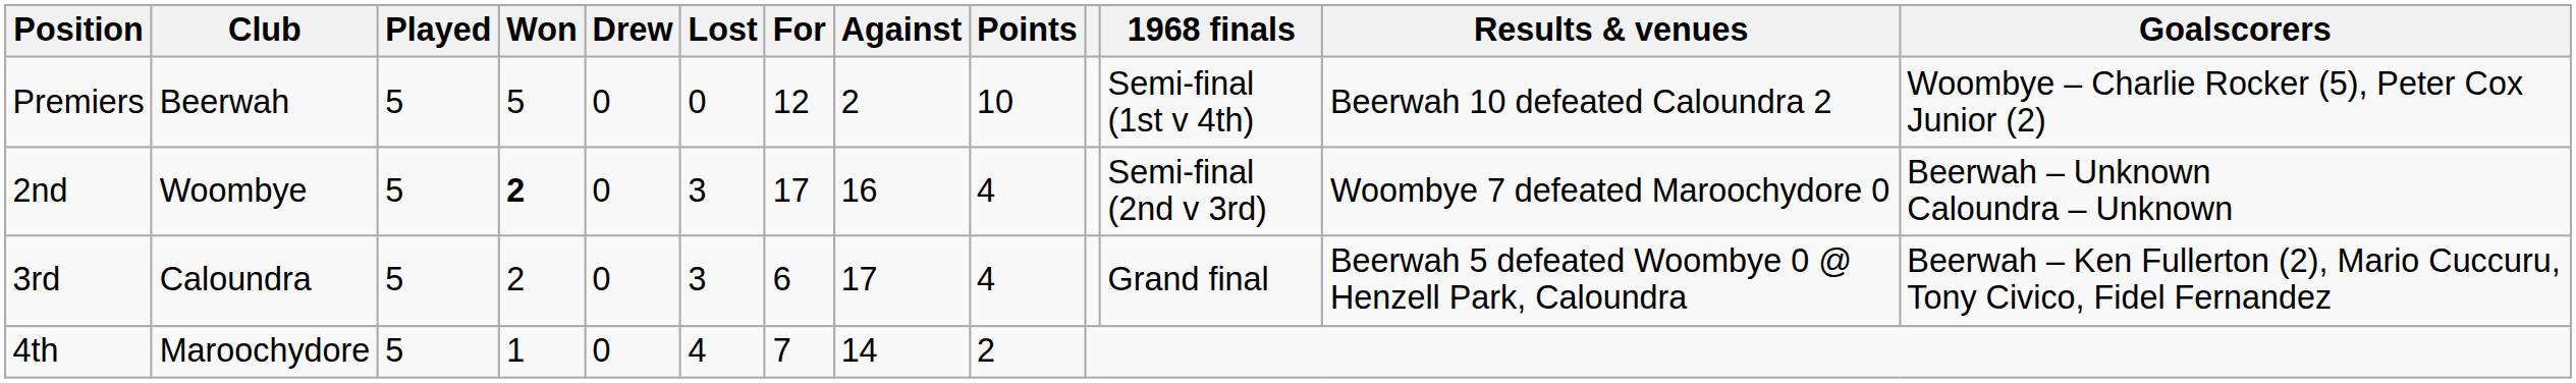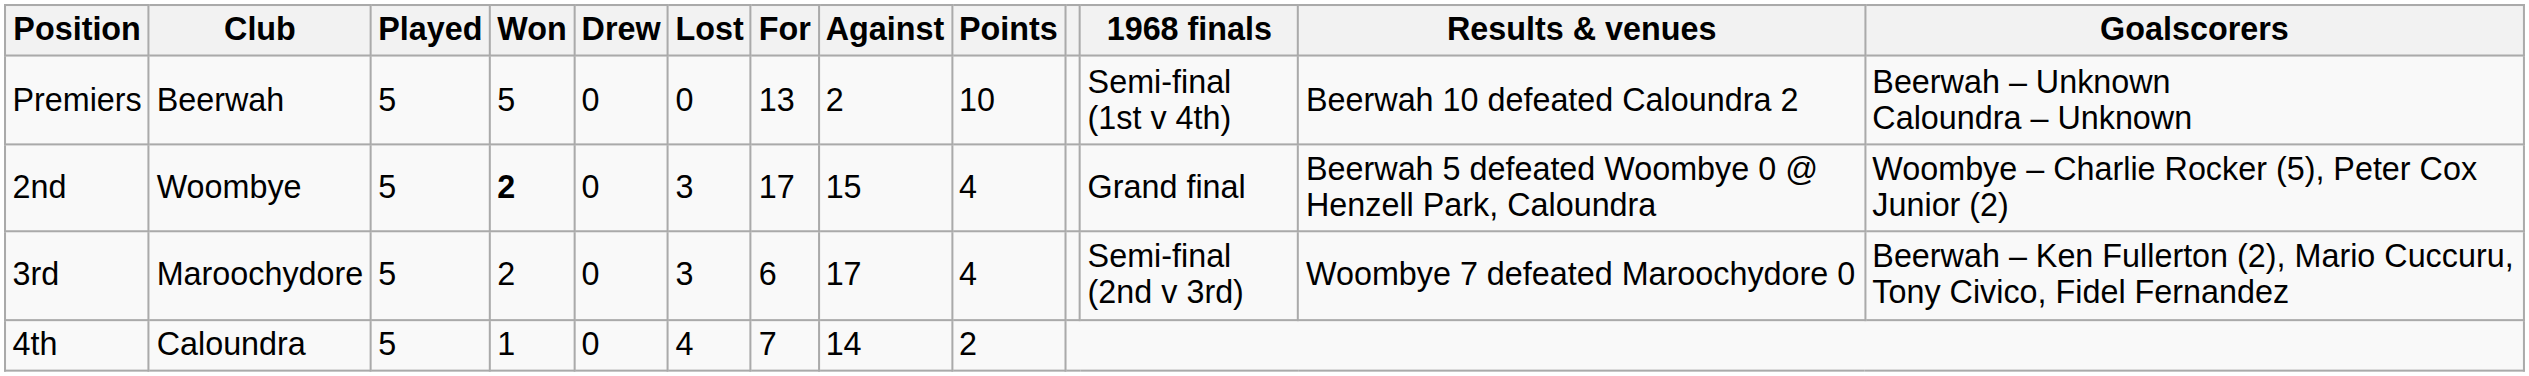Premiers | For: 12 -> 13
Premiers | Goalscorers: Woombye – Charlie Rocker (5), Peter Cox Junior (2) -> Beerwah – Unknown Caloundra – Unknown
2nd | Against: 16 -> 15
2nd | 1968 finals: Semi-final (2nd v 3rd) -> Grand final
2nd | Results & venues: Woombye 7 defeated Maroochydore 0 -> Beerwah 5 defeated Woombye 0 @ Henzell Park, Caloundra
2nd | Goalscorers: Beerwah – Unknown Caloundra – Unknown -> Woombye – Charlie Rocker (5), Peter Cox Junior (2)
3rd | Club: Caloundra -> Maroochydore
3rd | 1968 finals: Grand final -> Semi-final (2nd v 3rd)
3rd | Results & venues: Beerwah 5 defeated Woombye 0 @ Henzell Park, Caloundra -> Woombye 7 defeated Maroochydore 0
4th | Club: Maroochydore -> Caloundra
